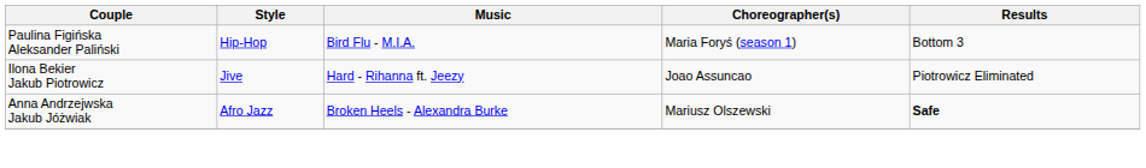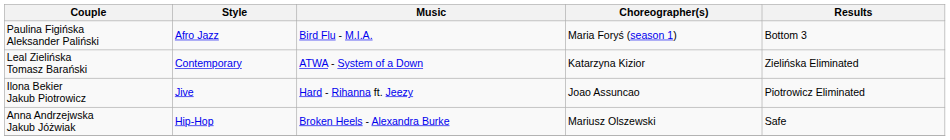Paulina Figińska Aleksander Paliński | Style: Hip-Hop -> Afro Jazz
+ row: Leal Zielińska Tomasz Barański | Contemporary | ATWA - System of a Down | Katarzyna Kizior | Zielińska Eliminated
Anna Andrzejwska Jakub Jóżwiak | Style: Afro Jazz -> Hip-Hop
Anna Andrzejwska Jakub Jóżwiak | Results: bold -> normal
